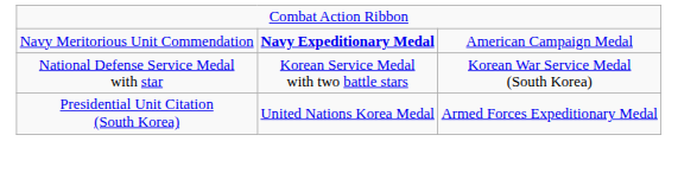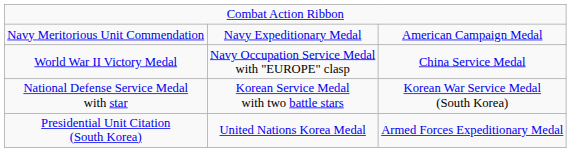Navy Meritorious Unit Commendation | column 2: bold -> normal
+ row: World War II Victory Medal | Navy Occupation Service Medal with "EUROPE" clasp | China Service Medal
